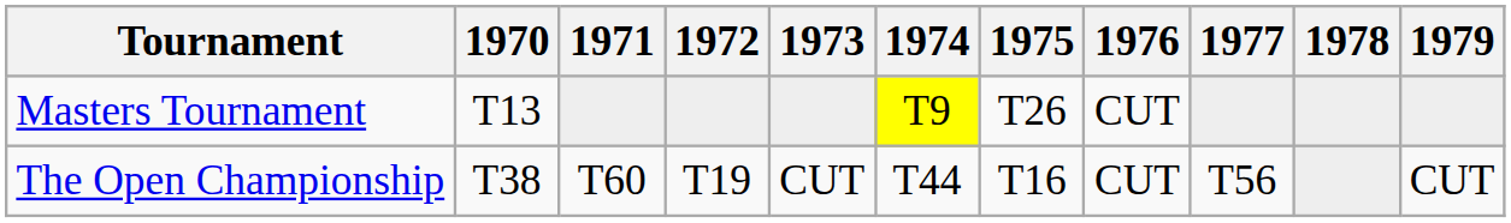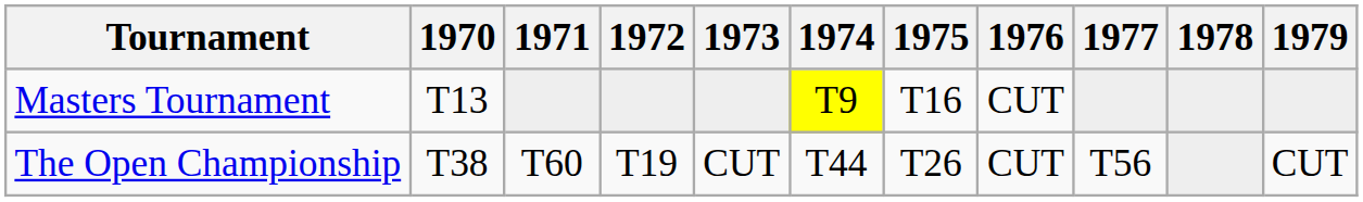Masters Tournament | 1975: T26 -> T16
The Open Championship | 1975: T16 -> T26
